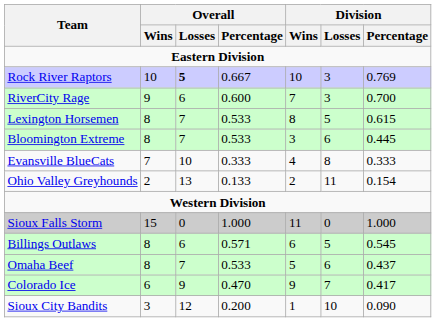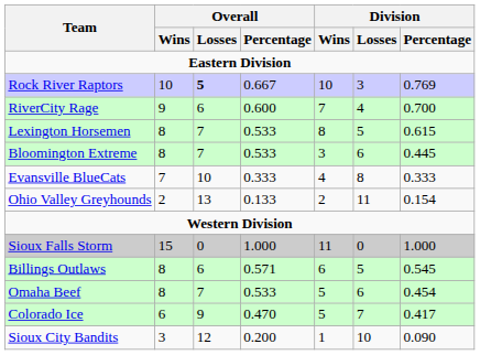RiverCity Rage | Division / Losses: 3 -> 4
Omaha Beef | Division / Percentage: 0.437 -> 0.454
Colorado Ice | Division / Wins: 9 -> 5
